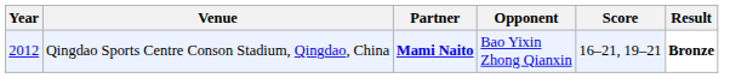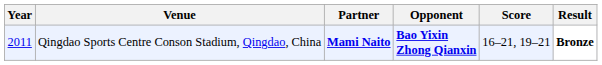Qingdao Sports Centre Conson Stadium, Qingdao, China | Year: 2012 -> 2011
Qingdao Sports Centre Conson Stadium, Qingdao, China | Opponent: normal -> bold
